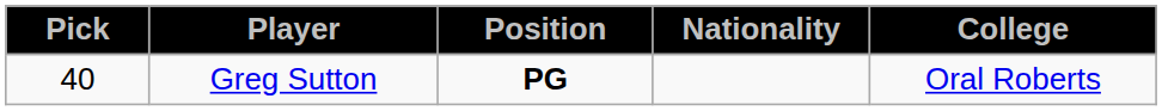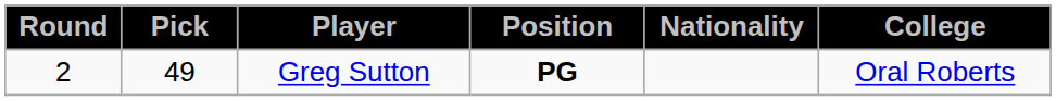+ column: Round | 2
Greg Sutton | Pick: 40 -> 49
